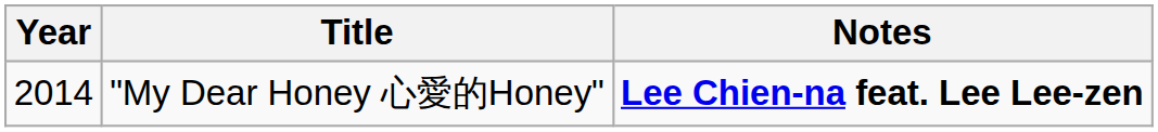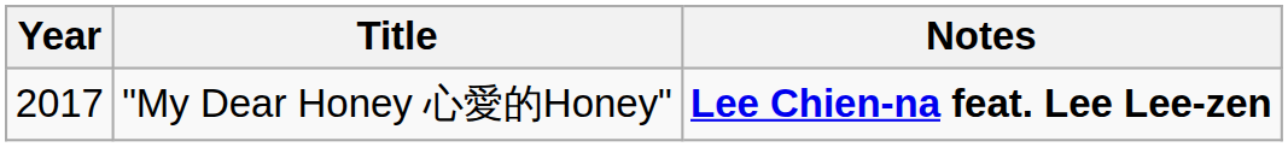"My Dear Honey 心愛的Honey" | Year: 2014 -> 2017
